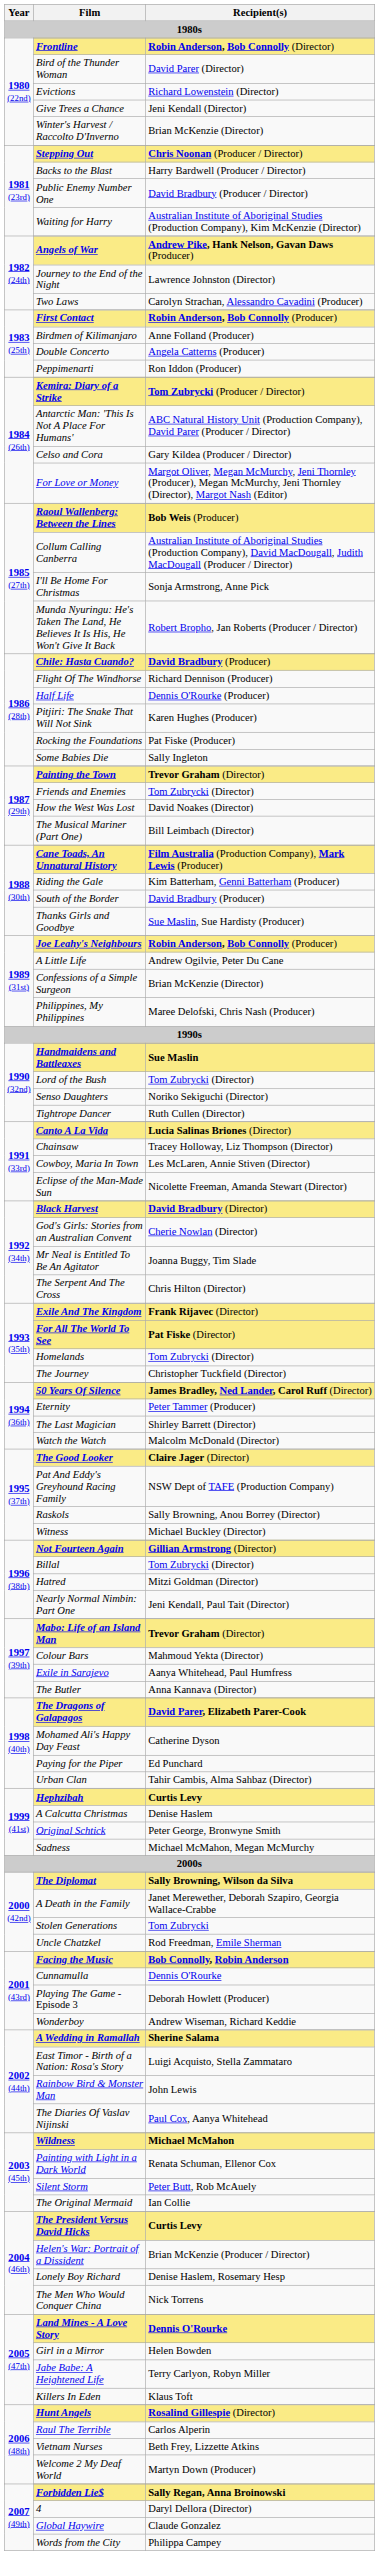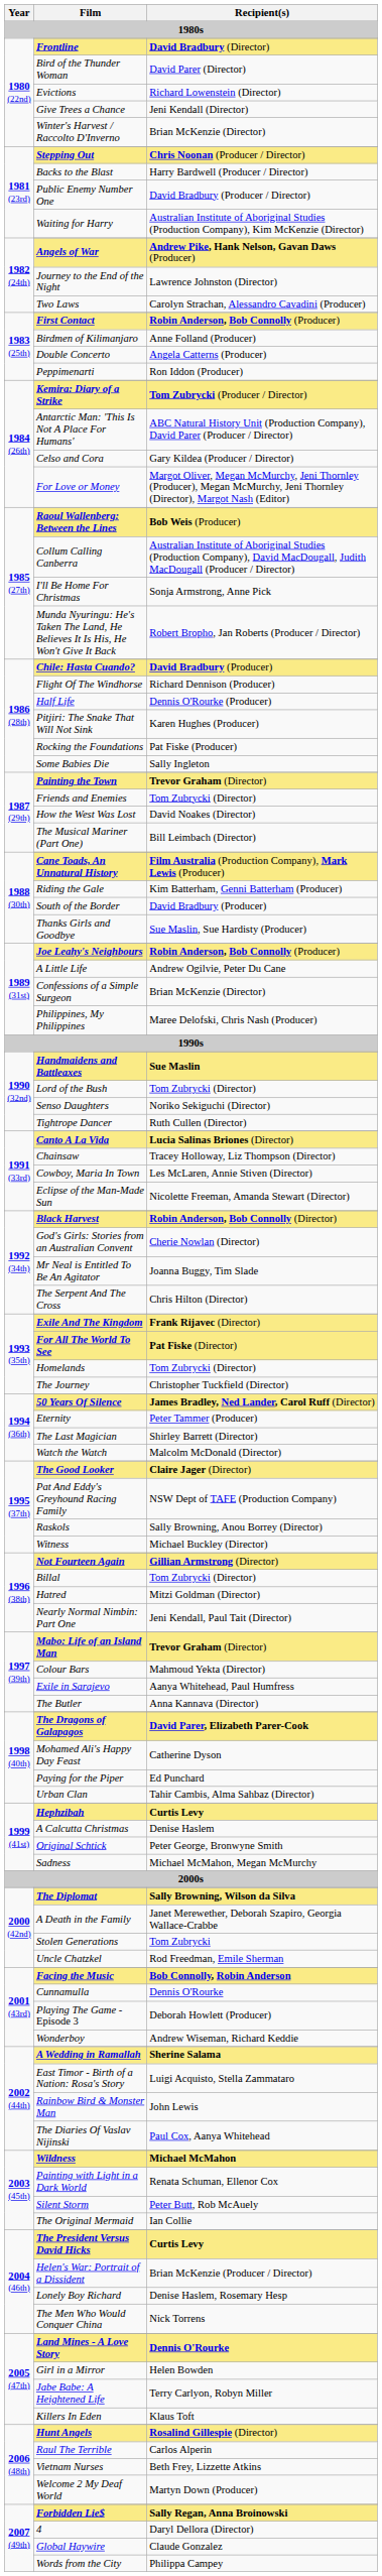Frontline | Recipient(s): Robin Anderson, Bob Connolly (Director) -> David Bradbury (Director)
Black Harvest | Recipient(s): David Bradbury (Director) -> Robin Anderson, Bob Connolly (Director)
